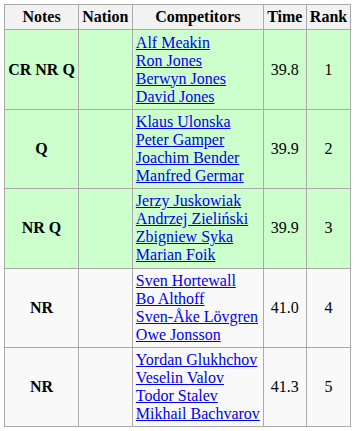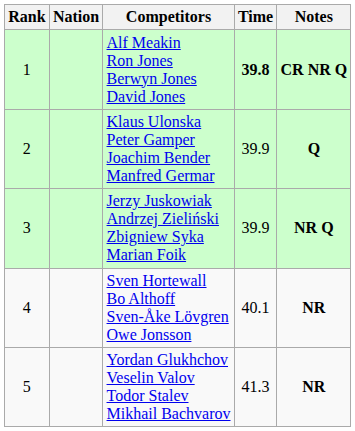columns swapped: Rank <-> Notes
Alf Meakin Ron Jones Berwyn Jones David Jones | Time: normal -> bold
Sven Hortewall Bo Althoff Sven-Åke Lövgren Owe Jonsson | Time: 41.0 -> 40.1
